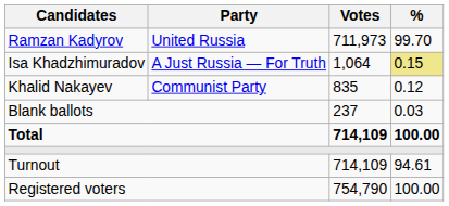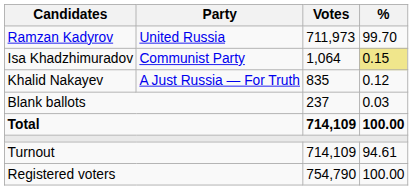Isa Khadzhimuradov | Party: A Just Russia — For Truth -> Communist Party
Khalid Nakayev | Party: Communist Party -> A Just Russia — For Truth
